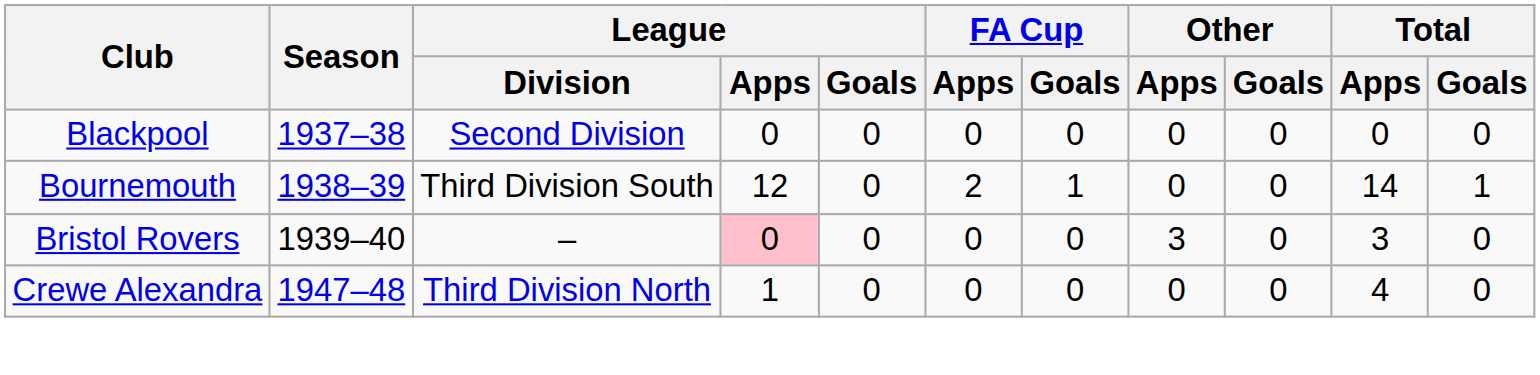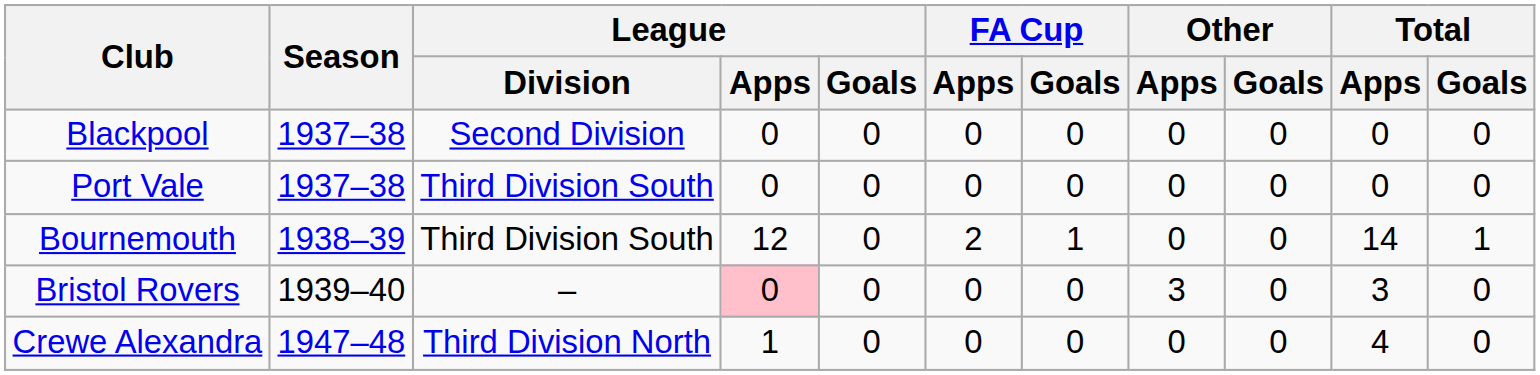+ row: Port Vale | 1937–38 | Third Division South | 0 | 0 | 0 | 0 | 0 | 0 | 0 | 0
